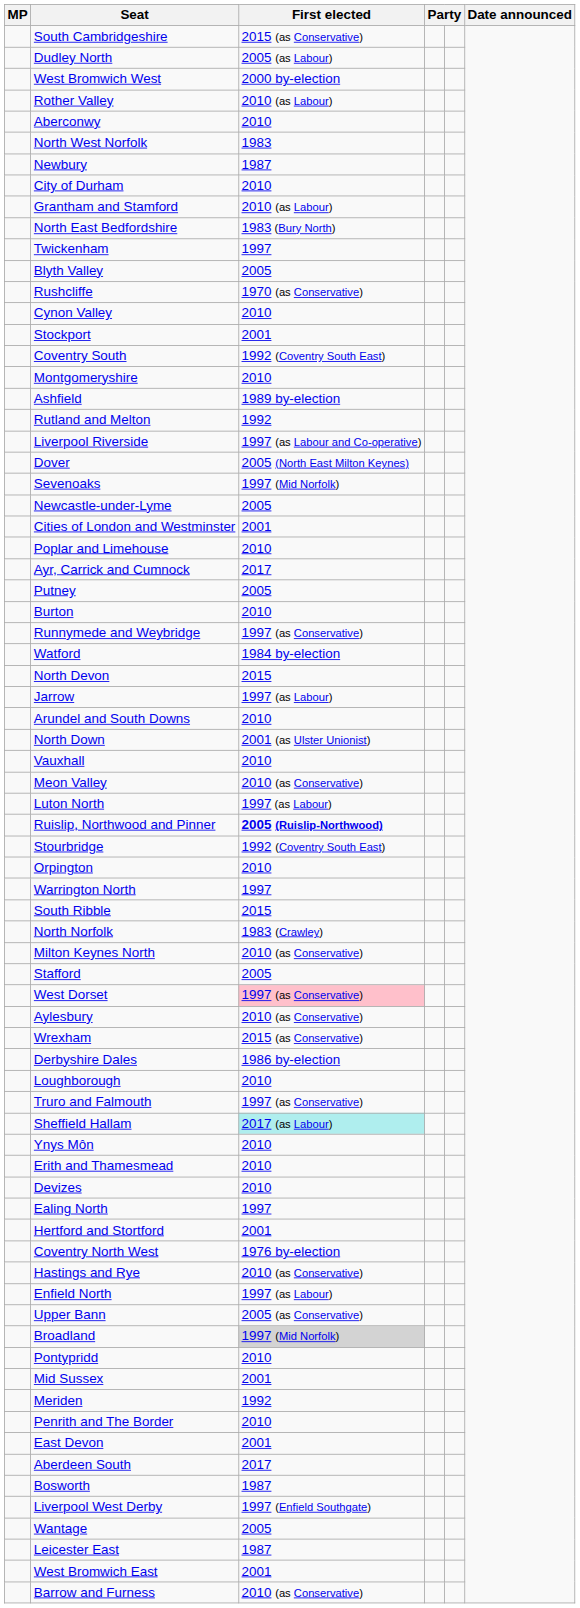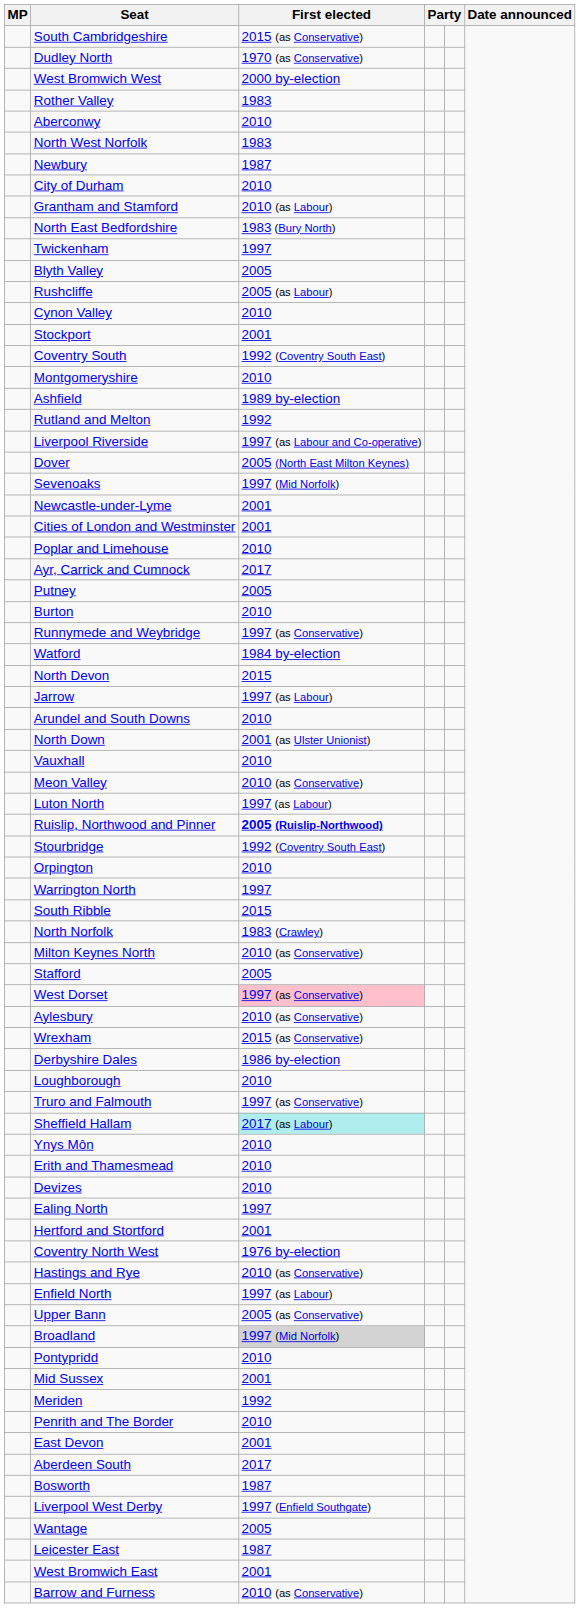Dudley North | First elected: 2005 (as Labour) -> 1970 (as Conservative)
Rother Valley | First elected: 2010 (as Labour) -> 1983
Rushcliffe | First elected: 1970 (as Conservative) -> 2005 (as Labour)
Newcastle-under-Lyme | First elected: 2005 -> 2001
